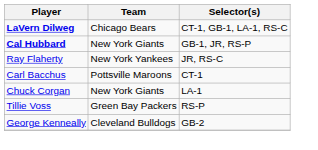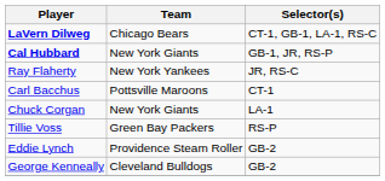+ row: Eddie Lynch | Providence Steam Roller | GB-2
